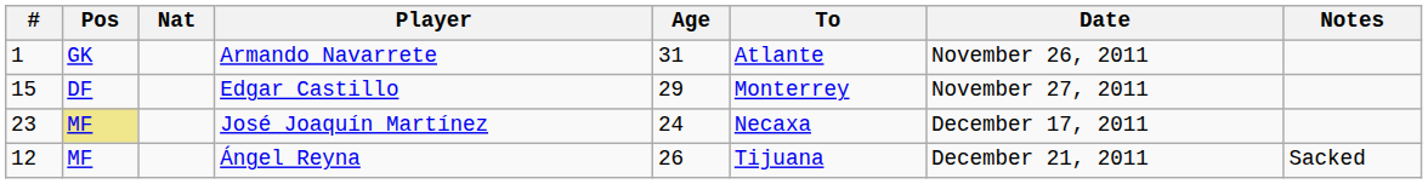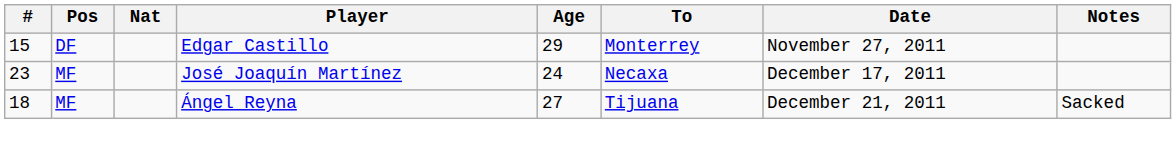- row: 1 | GK | Armando Navarrete | 31 | Atlante | November 26, 2011
José Joaquín Martínez | Pos: khaki background -> no background
Ángel Reyna | #: 12 -> 18
Ángel Reyna | Age: 26 -> 27
